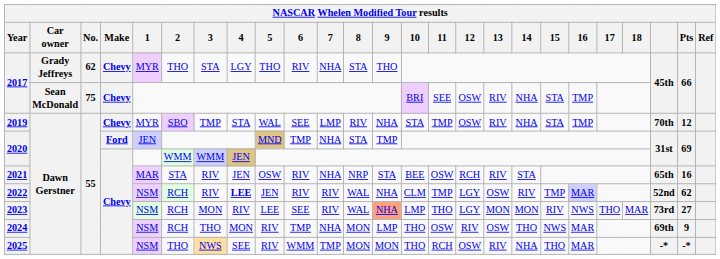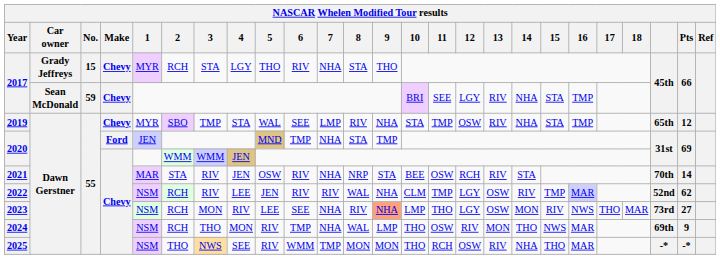2017 / Grady Jeffreys | No.: 62 -> 15
2017 / Grady Jeffreys | 2: THO -> RCH
2017 / Sean McDonald | No.: 75 -> 59
2017 / Sean McDonald | 12: OSW -> LGY
2019 | column 23: 70th -> 65th
2021 | column 23: 65th -> 70th
2021 | Pts: 16 -> 14
2022 | 4: bold -> normal
2023 | 7: RIV -> NHA
2023 | 8: WAL -> RIV
2023 | 13: MON -> OSW
2024 | 8: MON -> WAL
2024 | 13: OSW -> MON
